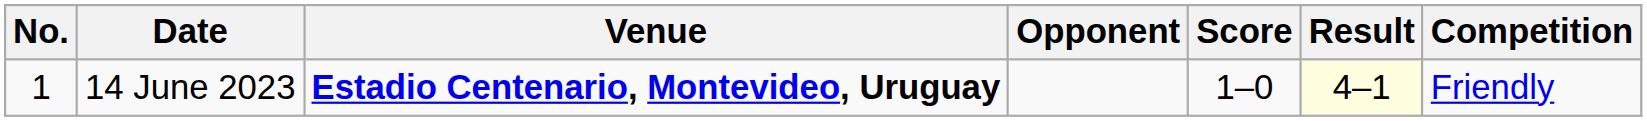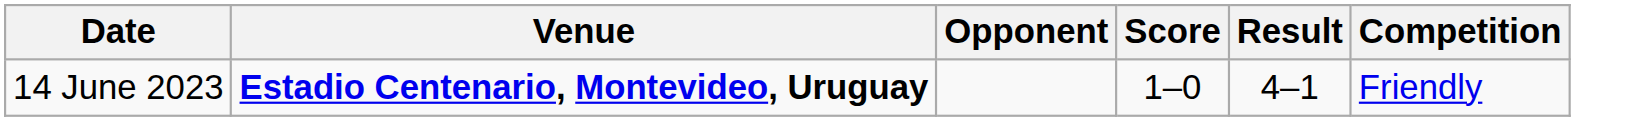- column: No. | 1
14 June 2023 | Result: lightyellow background -> no background
